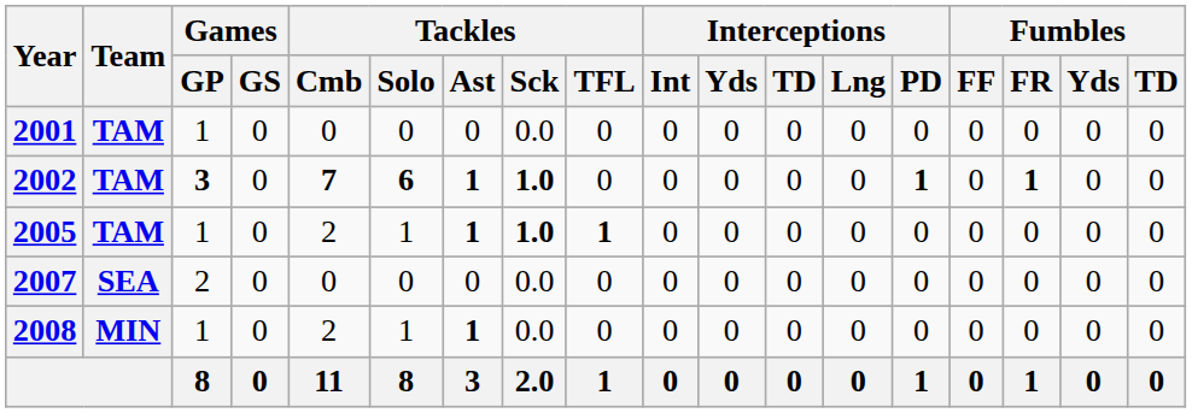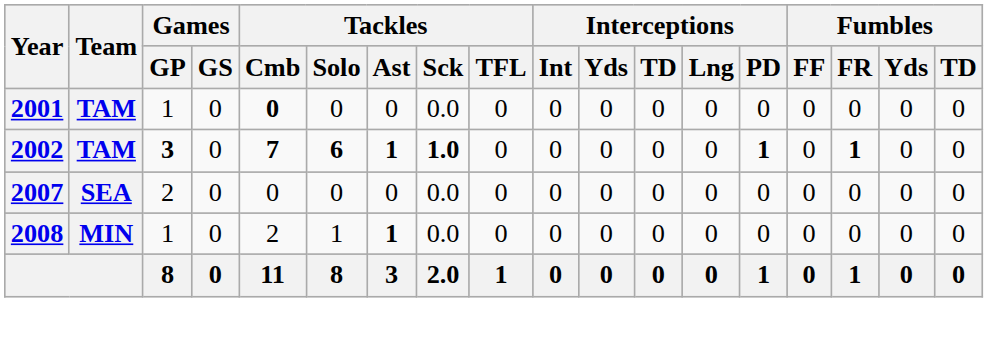2001 | Tackles / Cmb: normal -> bold
- row: 2005 | TAM | 1 | 0 | 2 | 1 | 1 | 1.0 | 1 | 0 | 0 | 0 | 0 | 0 | 0 | 0 | 0 | 0
